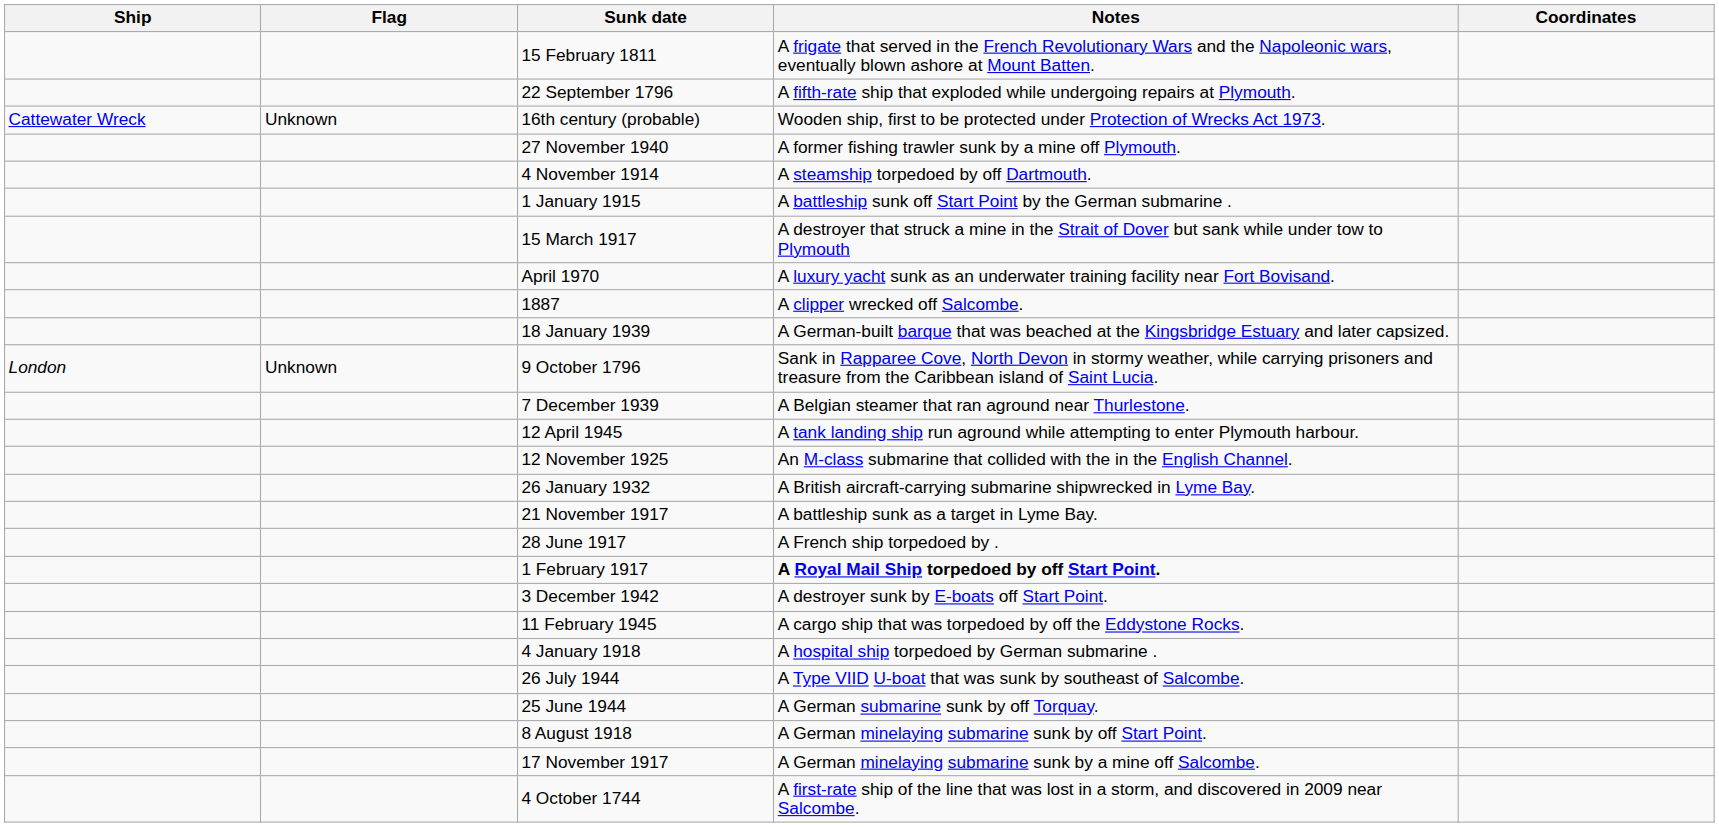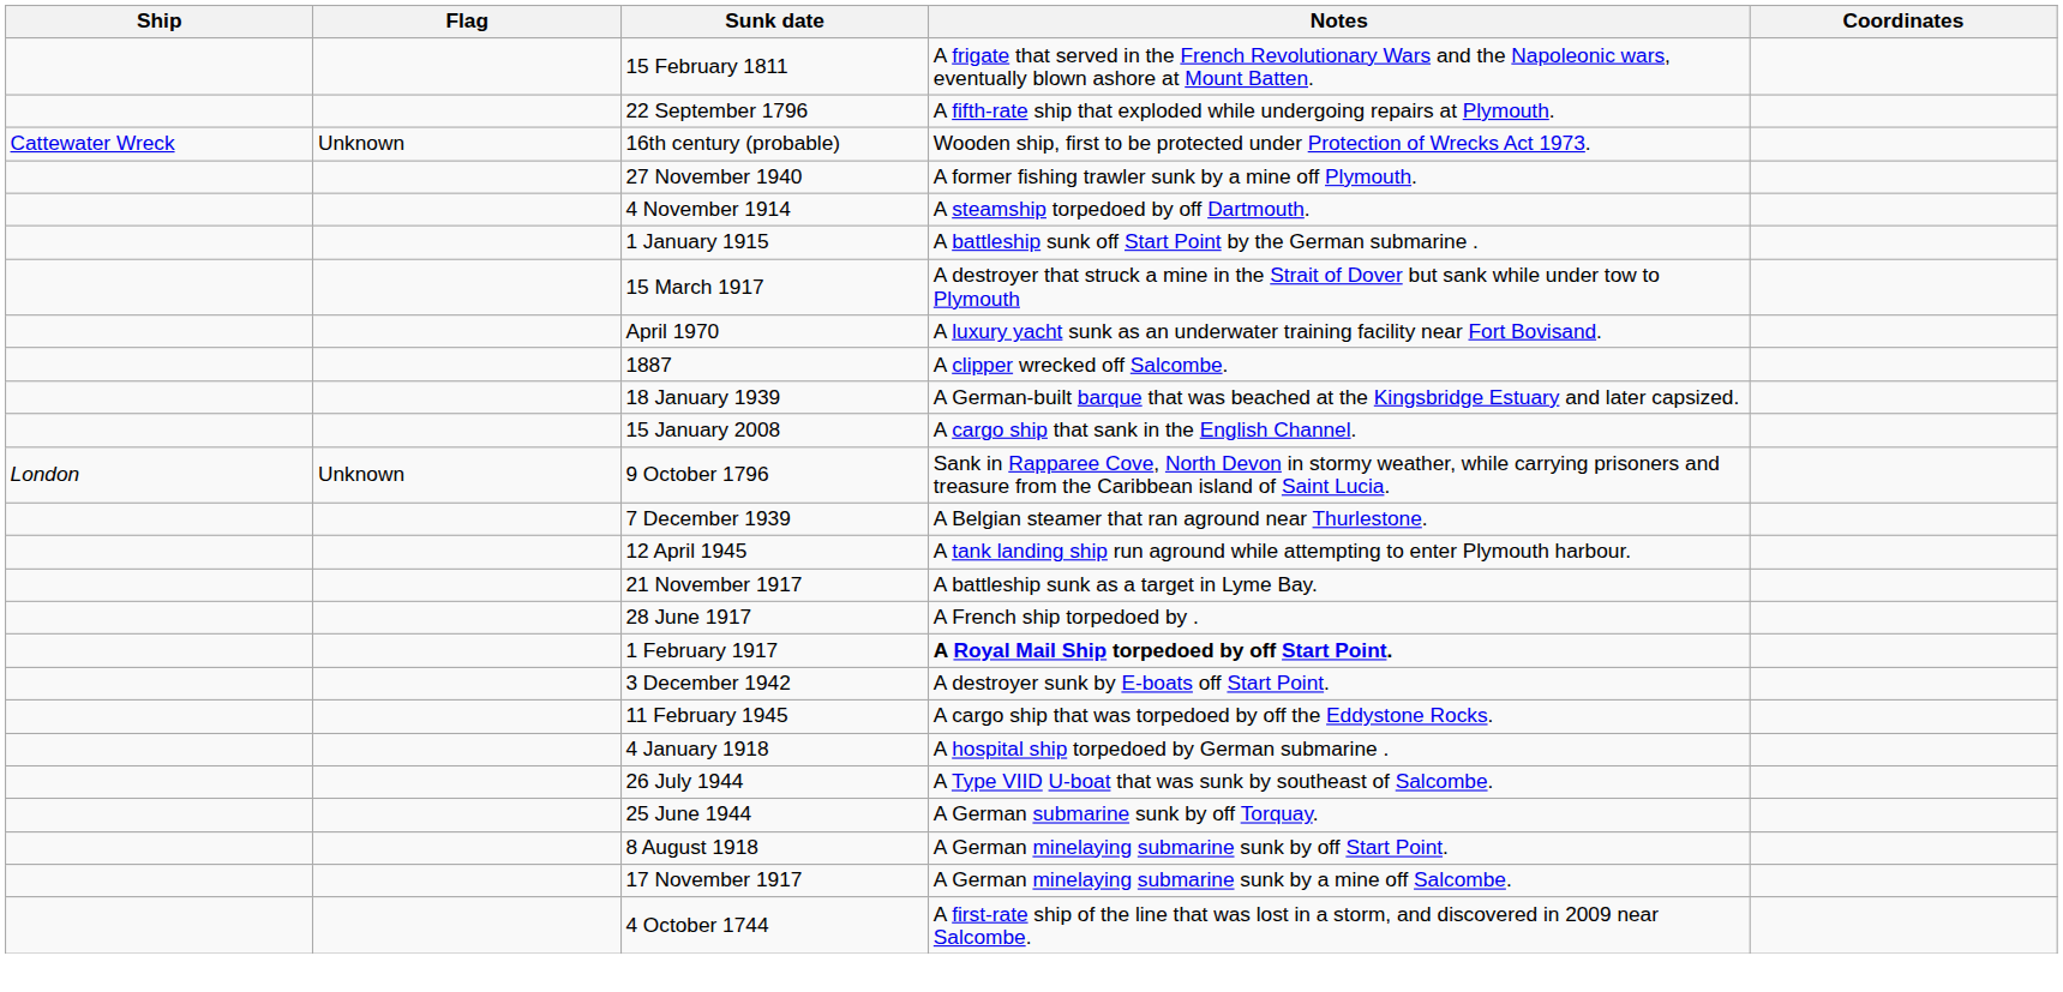+ row: 15 January 2008 | A cargo ship that sank in the English Channel.
- row: 12 November 1925 | An M-class submarine that collided with the in the English Channel.
- row: 26 January 1932 | A British aircraft-carrying submarine shipwrecked in Lyme Bay.
